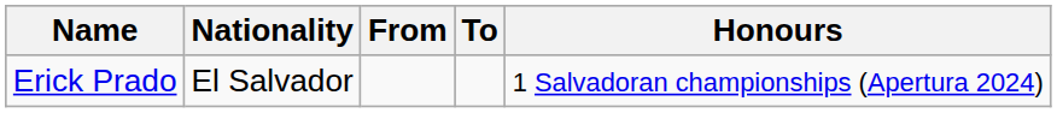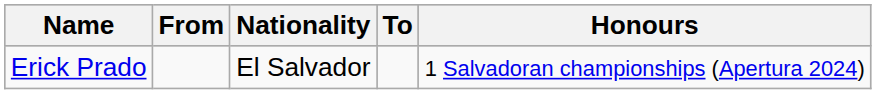columns swapped: Nationality <-> From
